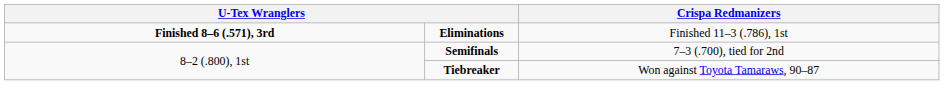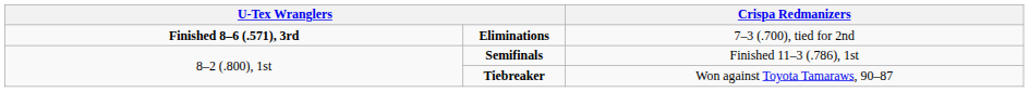Eliminations | column 4: Finished 11–3 (.786), 1st -> 7–3 (.700), tied for 2nd
Semifinals | column 4: 7–3 (.700), tied for 2nd -> Finished 11–3 (.786), 1st
